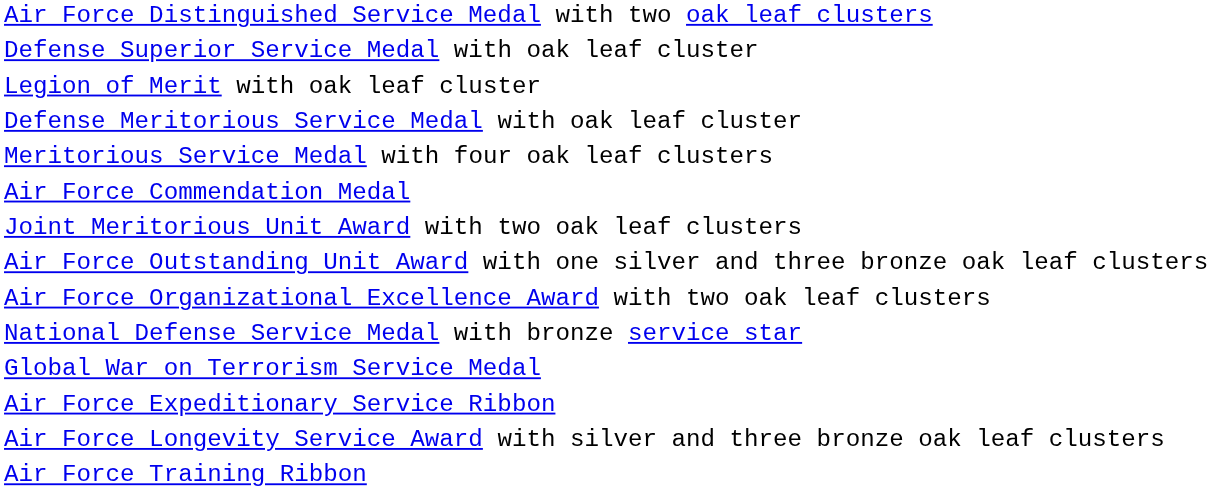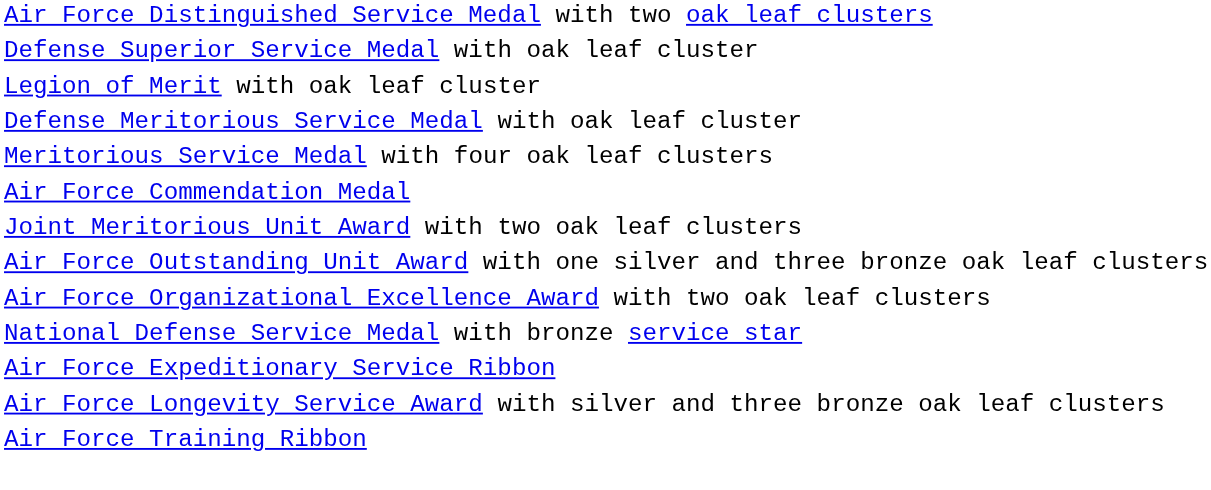- row: Global War on Terrorism Service Medal
